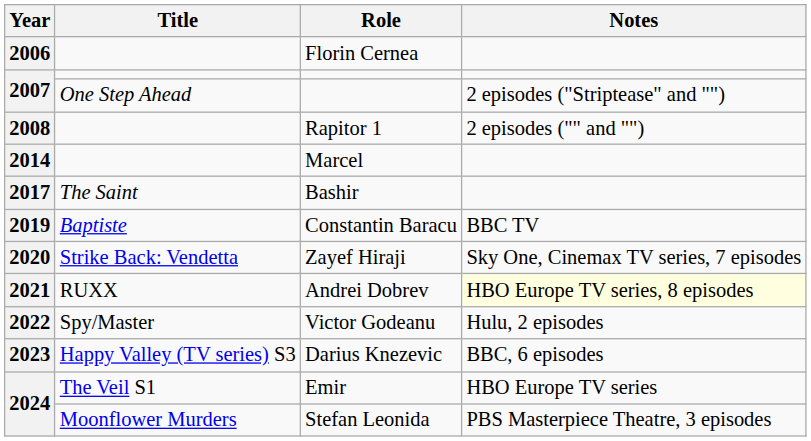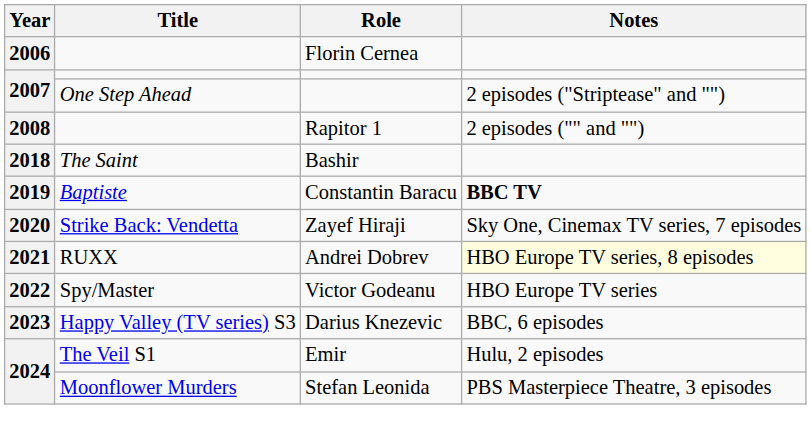- row: 2014 | Marcel
Bashir | Year: 2017 -> 2018
Constantin Baracu | Notes: normal -> bold
Victor Godeanu | Notes: Hulu, 2 episodes -> HBO Europe TV series
Emir | Notes: HBO Europe TV series -> Hulu, 2 episodes
